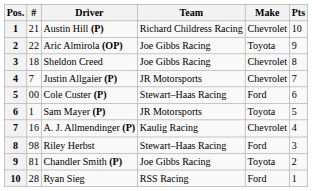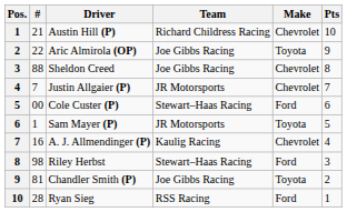Sheldon Creed | #: 18 -> 88
